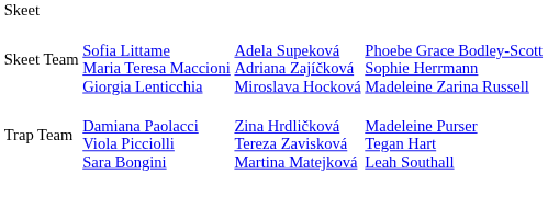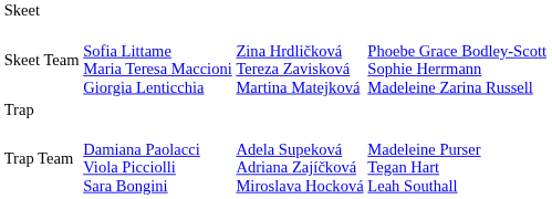Skeet Team | column 3: Adela Supeková Adriana Zajíčková Miroslava Hocková -> Zina Hrdličková Tereza Zavisková Martina Matejková
+ row: Trap
Trap Team | column 3: Zina Hrdličková Tereza Zavisková Martina Matejková -> Adela Supeková Adriana Zajíčková Miroslava Hocková
